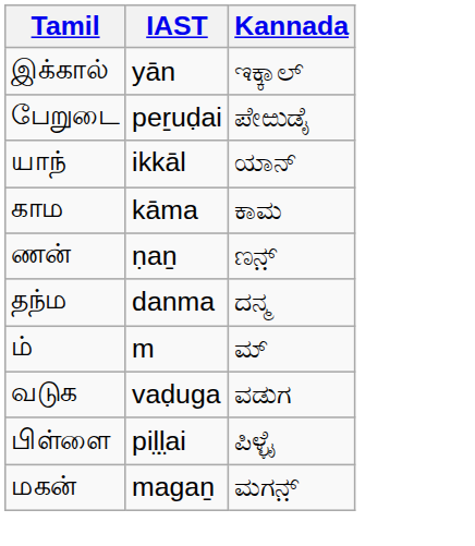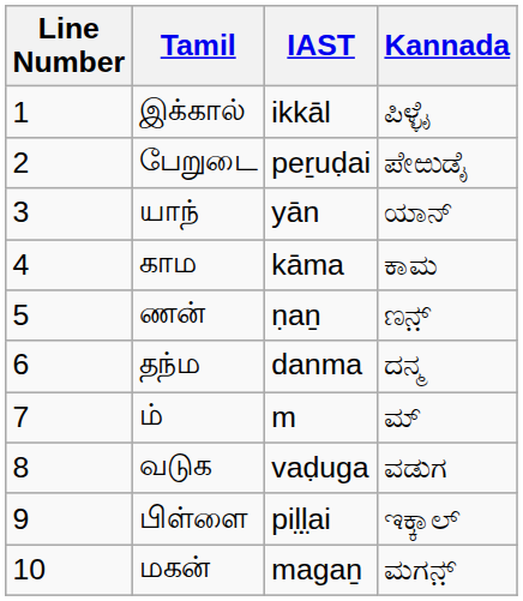+ column: Line Number | 1 | 2 | 3 | 4 | 5 | 6 | 7 | 8 | 9 | 10
இக்கால் | IAST: yān -> ikkāl
இக்கால் | Kannada: ಇಕ್ಕಾಲ್ -> ಪಿಳ್ಳೈ
யாந் | IAST: ikkāl -> yān
பிள்ளை | Kannada: ಪಿಳ್ಳೈ -> ಇಕ್ಕಾಲ್
